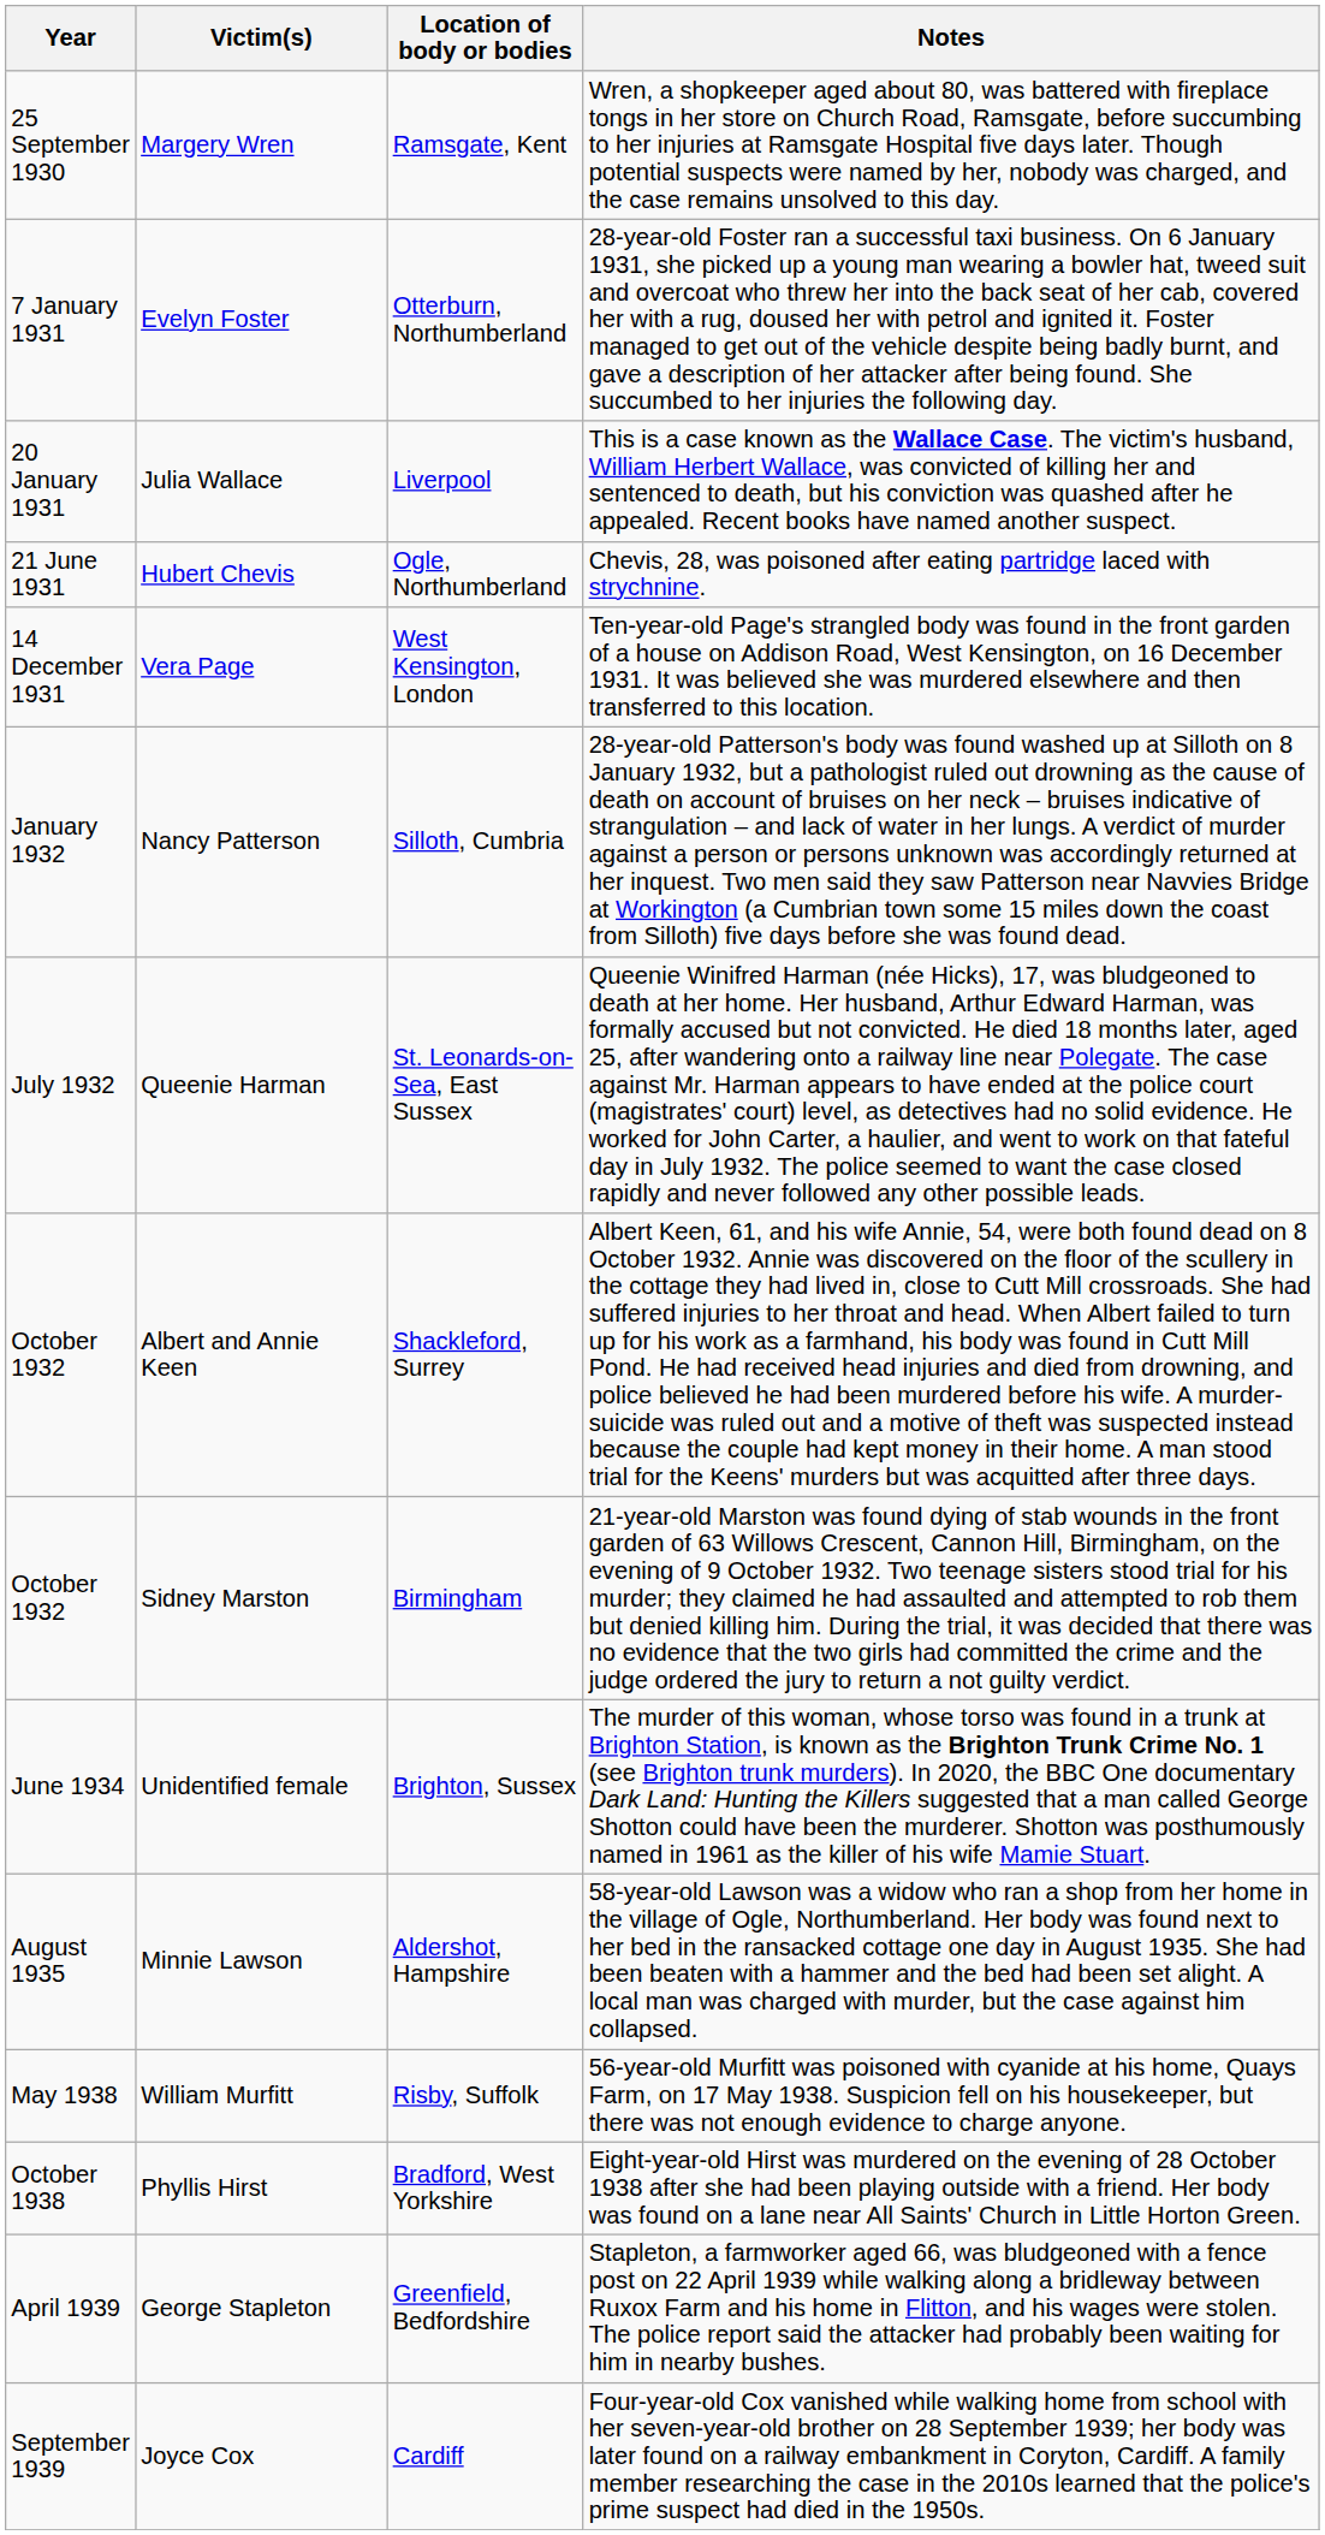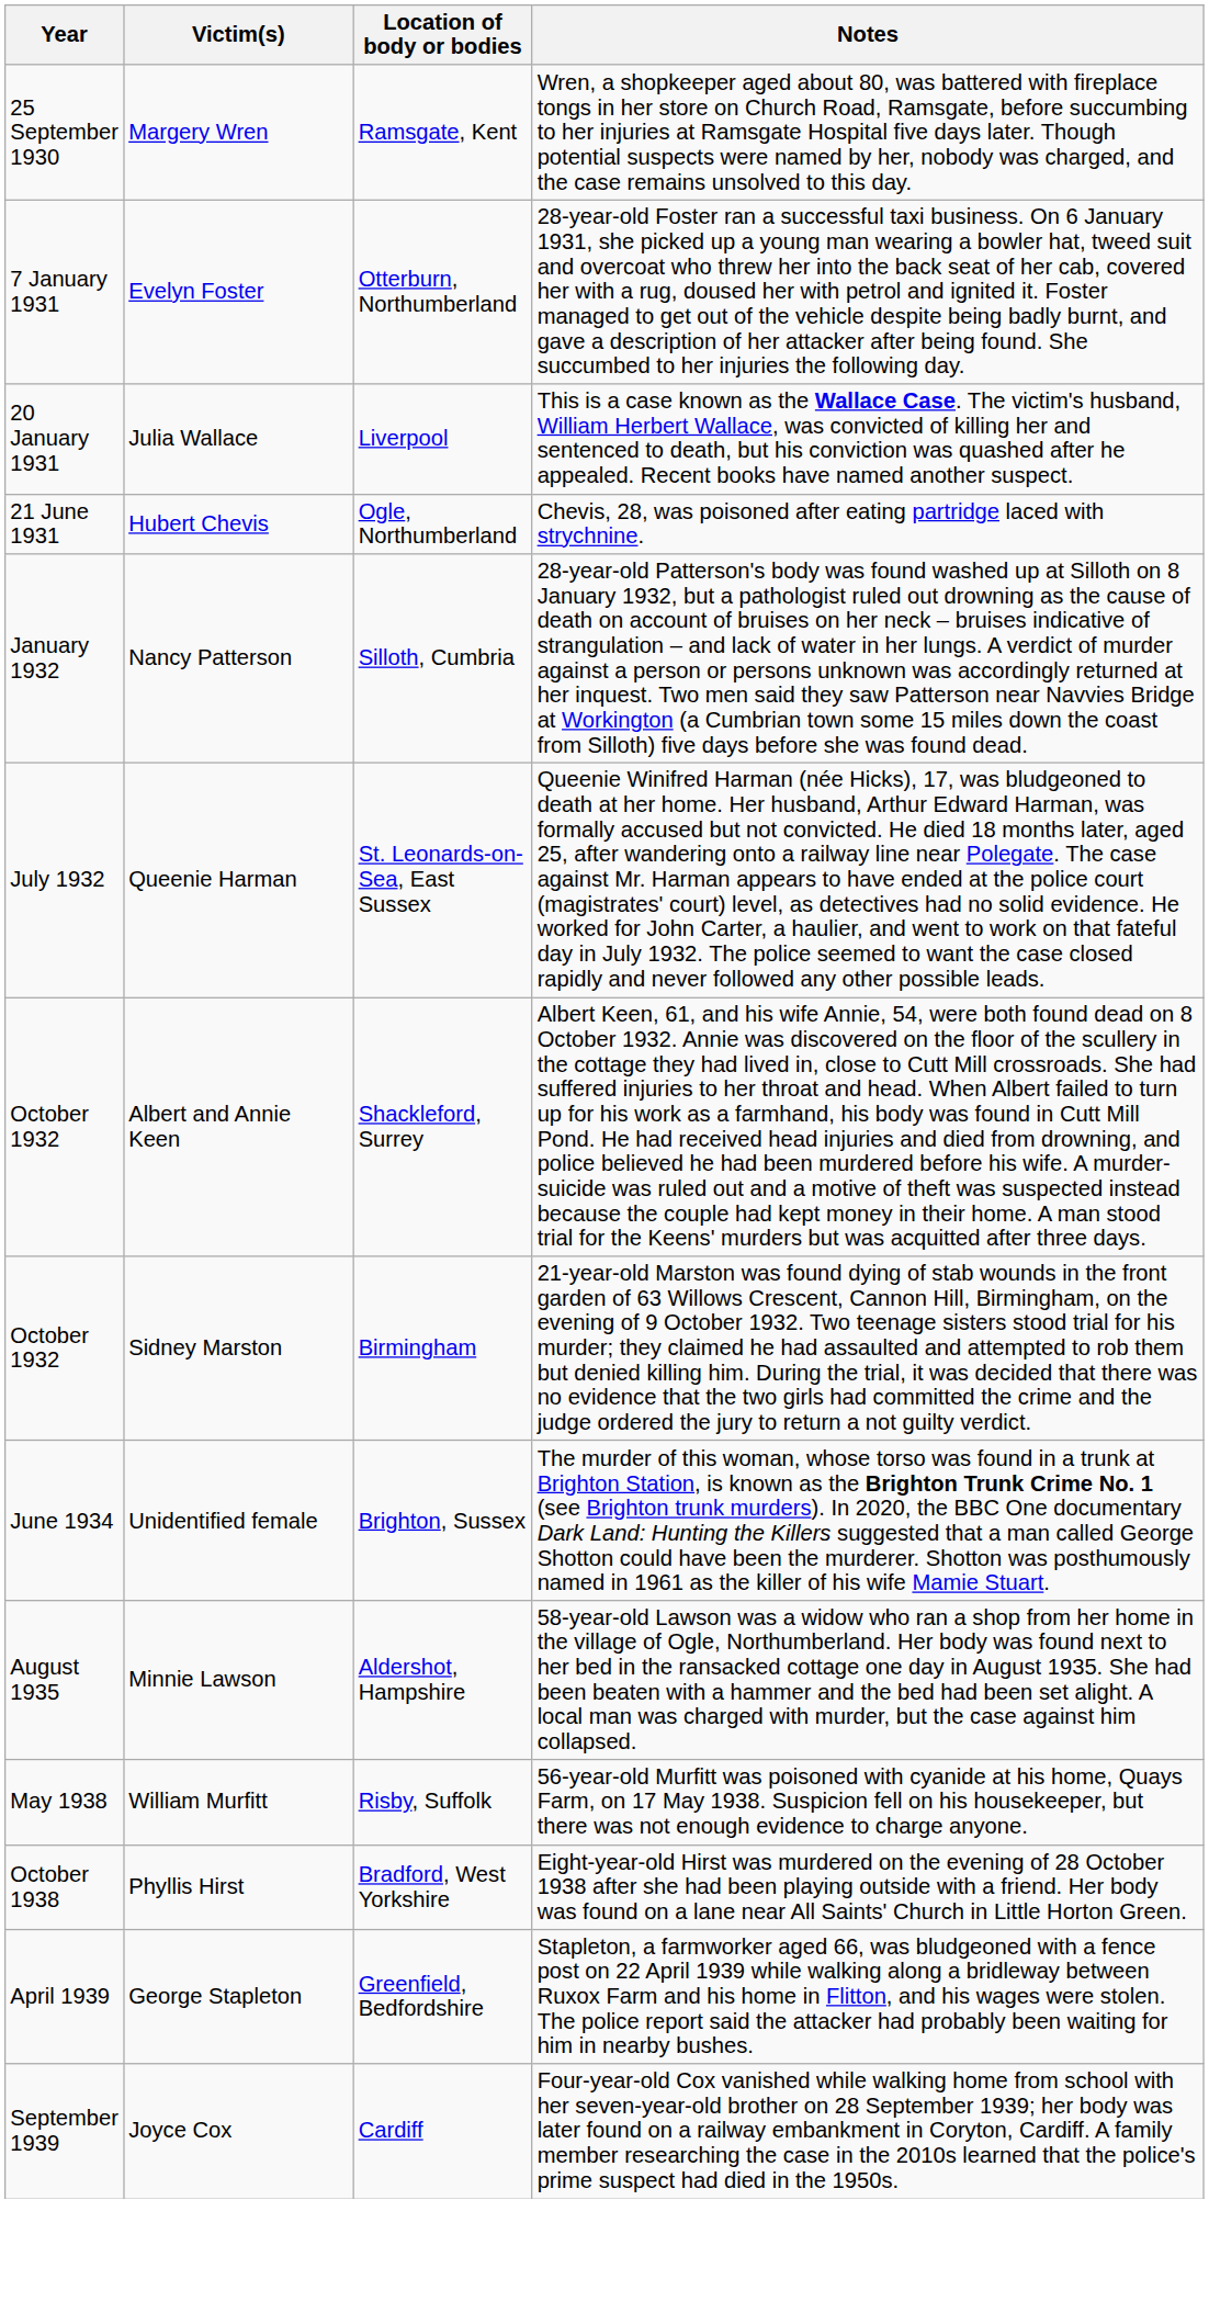- row: 14 December 1931 | Vera Page | West Kensington, London | Ten-year-old Page's strangled body was found in the front garden of a house on Addison Road, West Kensington, on 16 December 1931. It was believed she was murdered elsewhere and then transferred to this location.
